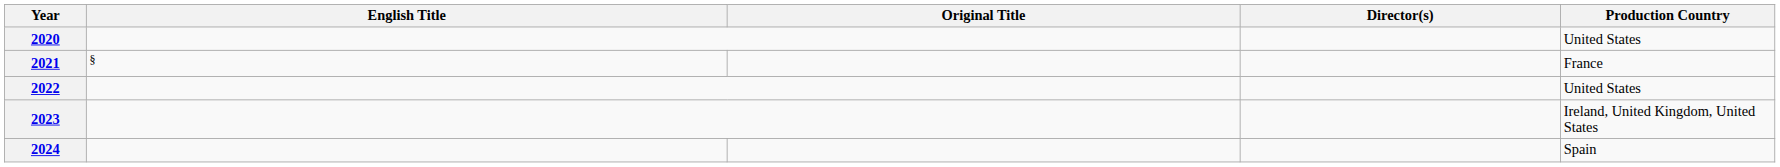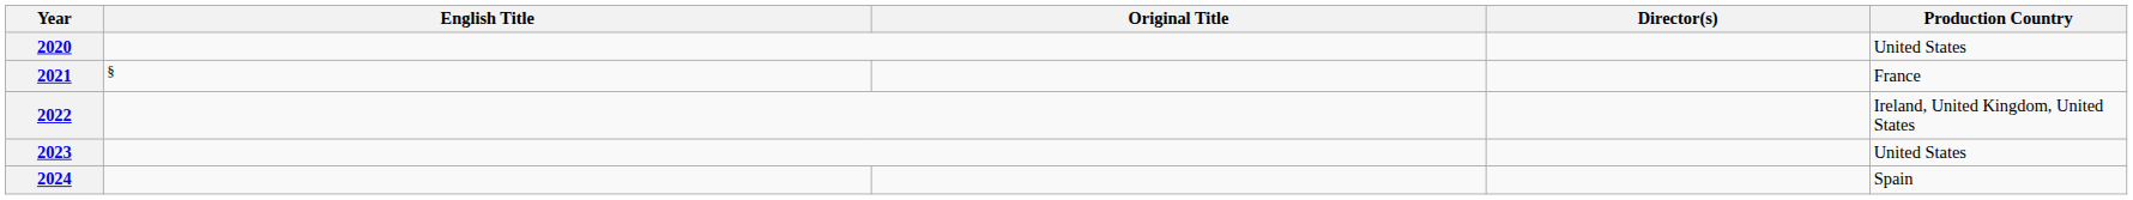2022 | Production Country: United States -> Ireland, United Kingdom, United States
2023 | Production Country: Ireland, United Kingdom, United States -> United States
